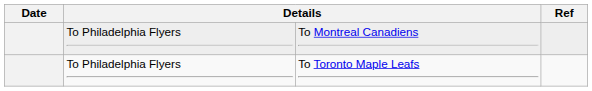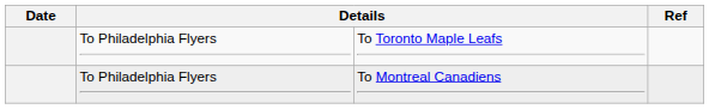rows swapped: To Toronto Maple Leafs <-> To Montreal Canadiens
